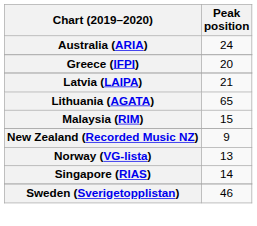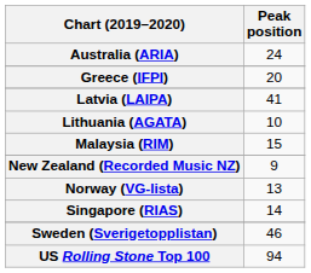Latvia (LAIPA) | Peak position: 21 -> 41
Lithuania (AGATA) | Peak position: 65 -> 10
+ row: US Rolling Stone Top 100 | 94
